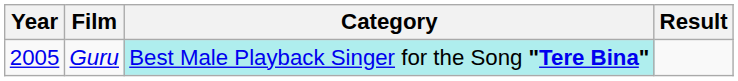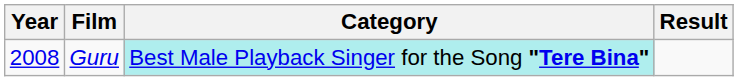Guru | Year: 2005 -> 2008
